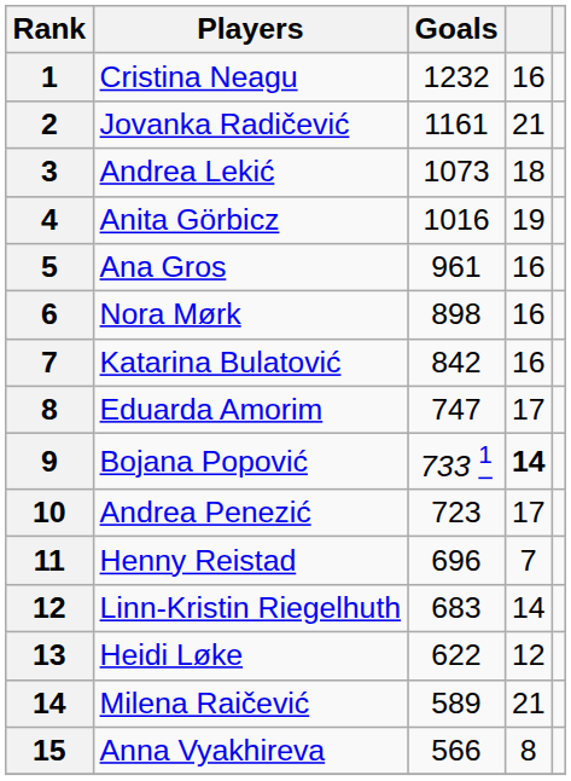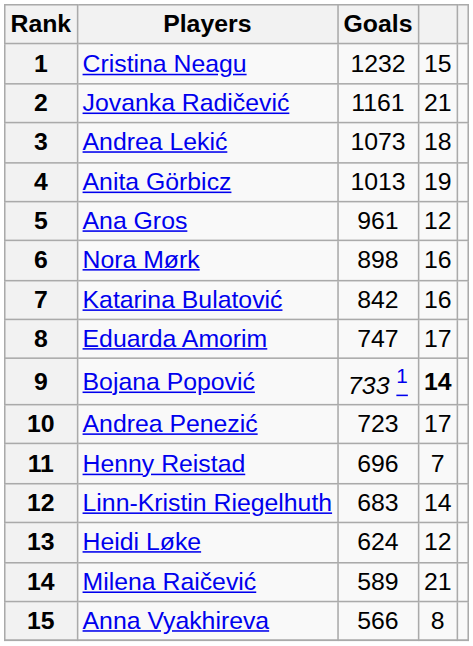Cristina Neagu | column 4: 16 -> 15
Anita Görbicz | Goals: 1016 -> 1013
Ana Gros | column 4: 16 -> 12
Heidi Løke | Goals: 622 -> 624
